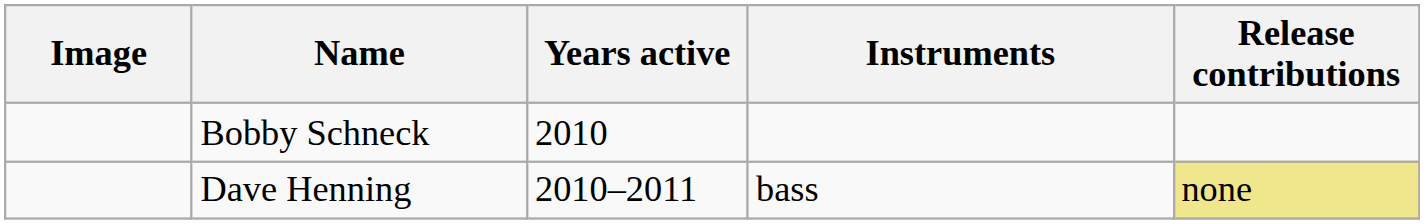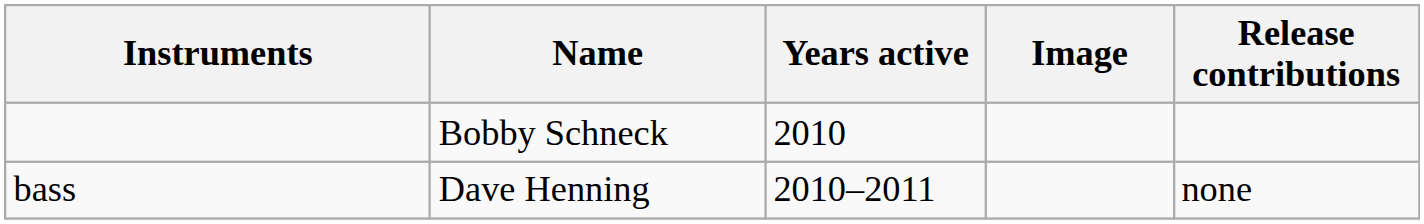columns swapped: Image <-> Instruments
Dave Henning | Release contributions: khaki background -> no background
